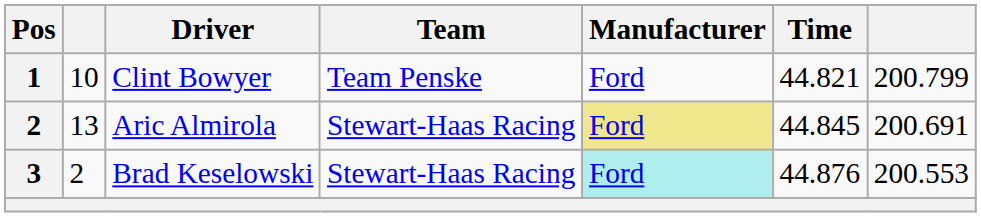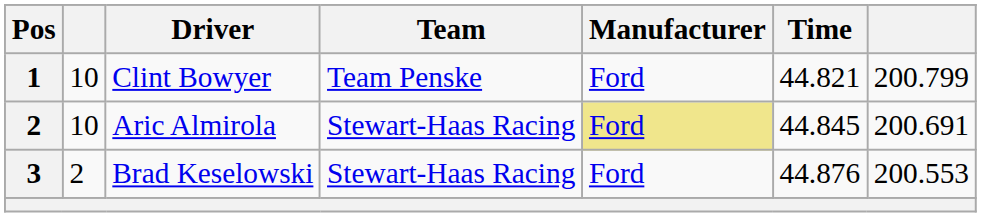Aric Almirola | column 2: 13 -> 10
Brad Keselowski | Manufacturer: paleturquoise background -> no background
